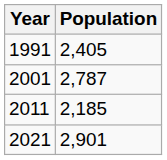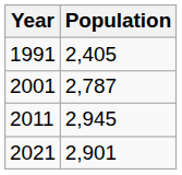2011 | Population: 2,185 -> 2,945
